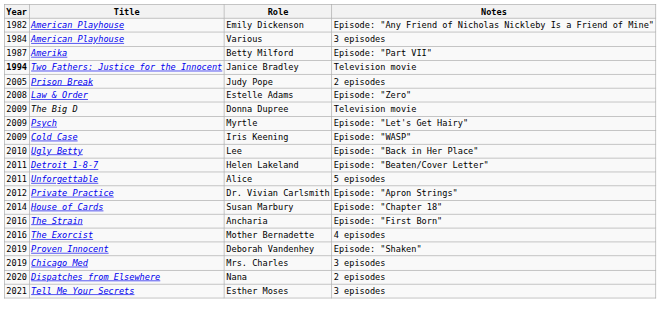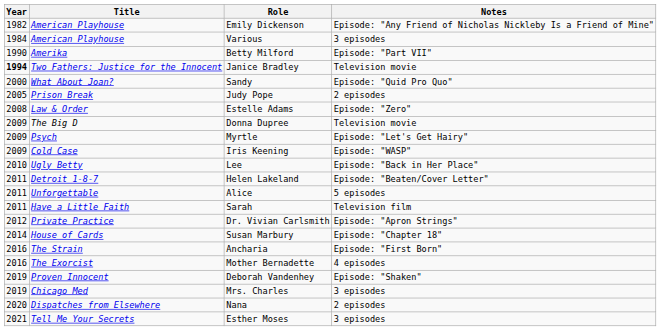Betty Milford | Year: 1987 -> 1990
+ row: 2000 | What About Joan? | Sandy | Episode: "Quid Pro Quo"
+ row: 2011 | Have a Little Faith | Sarah | Television film
